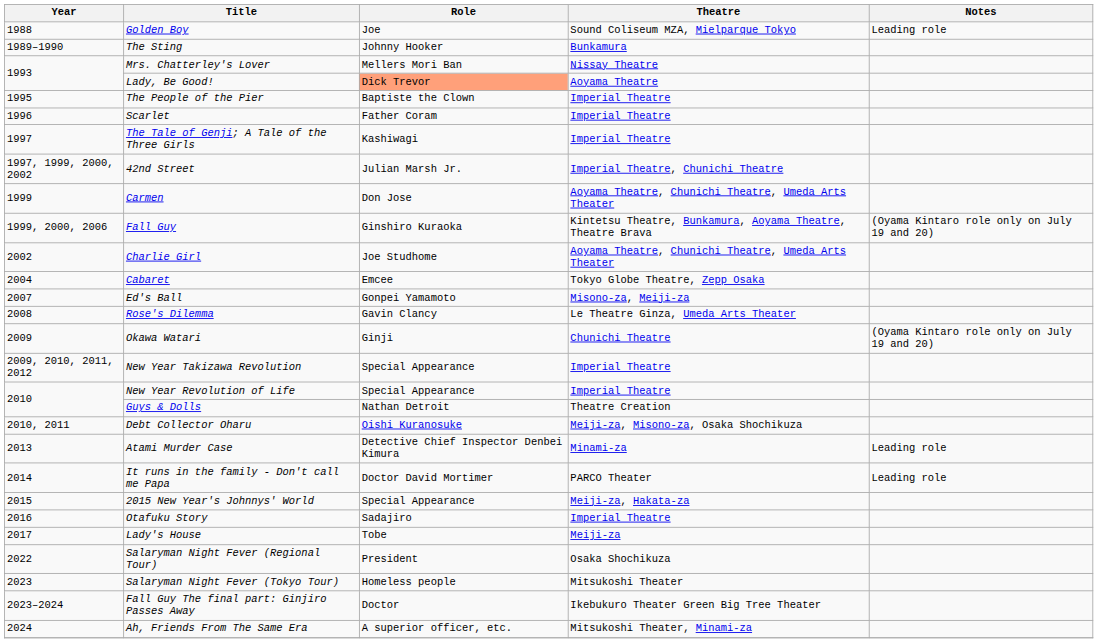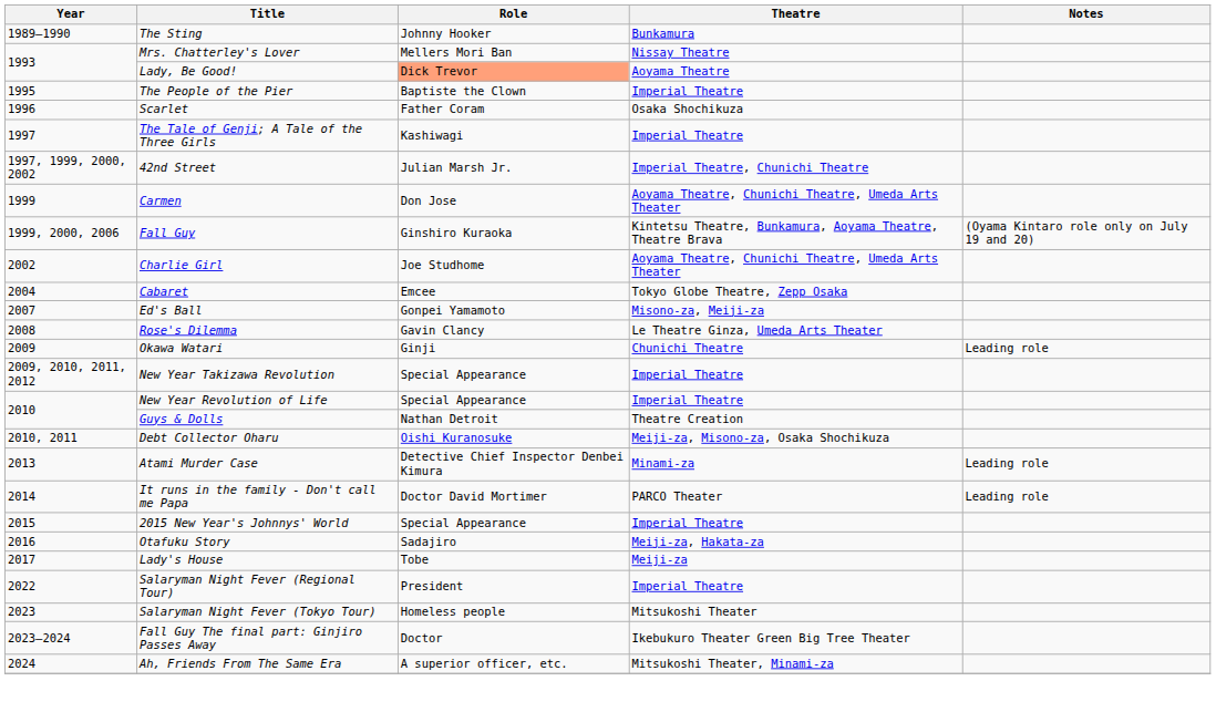- row: 1988 | Golden Boy | Joe | Sound Coliseum MZA, Mielparque Tokyo | Leading role
Scarlet | Theatre: Imperial Theatre -> Osaka Shochikuza
Okawa Watari | Notes: (Oyama Kintaro role only on July 19 and 20) -> Leading role
2015 New Year's Johnnys' World | Theatre: Meiji-za, Hakata-za -> Imperial Theatre
Otafuku Story | Theatre: Imperial Theatre -> Meiji-za, Hakata-za
Salaryman Night Fever (Regional Tour) | Theatre: Osaka Shochikuza -> Imperial Theatre
